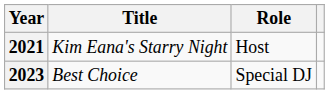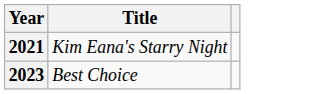- column: Role | Host | Special DJ
